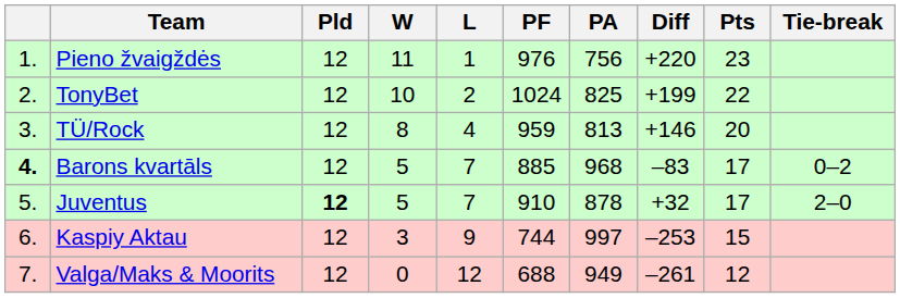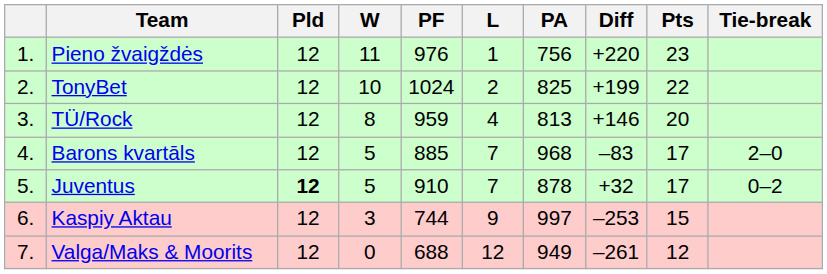columns swapped: L <-> PF
Barons kvartāls | column 1: bold -> normal
Barons kvartāls | Tie-break: 0–2 -> 2–0
Juventus | Tie-break: 2–0 -> 0–2
